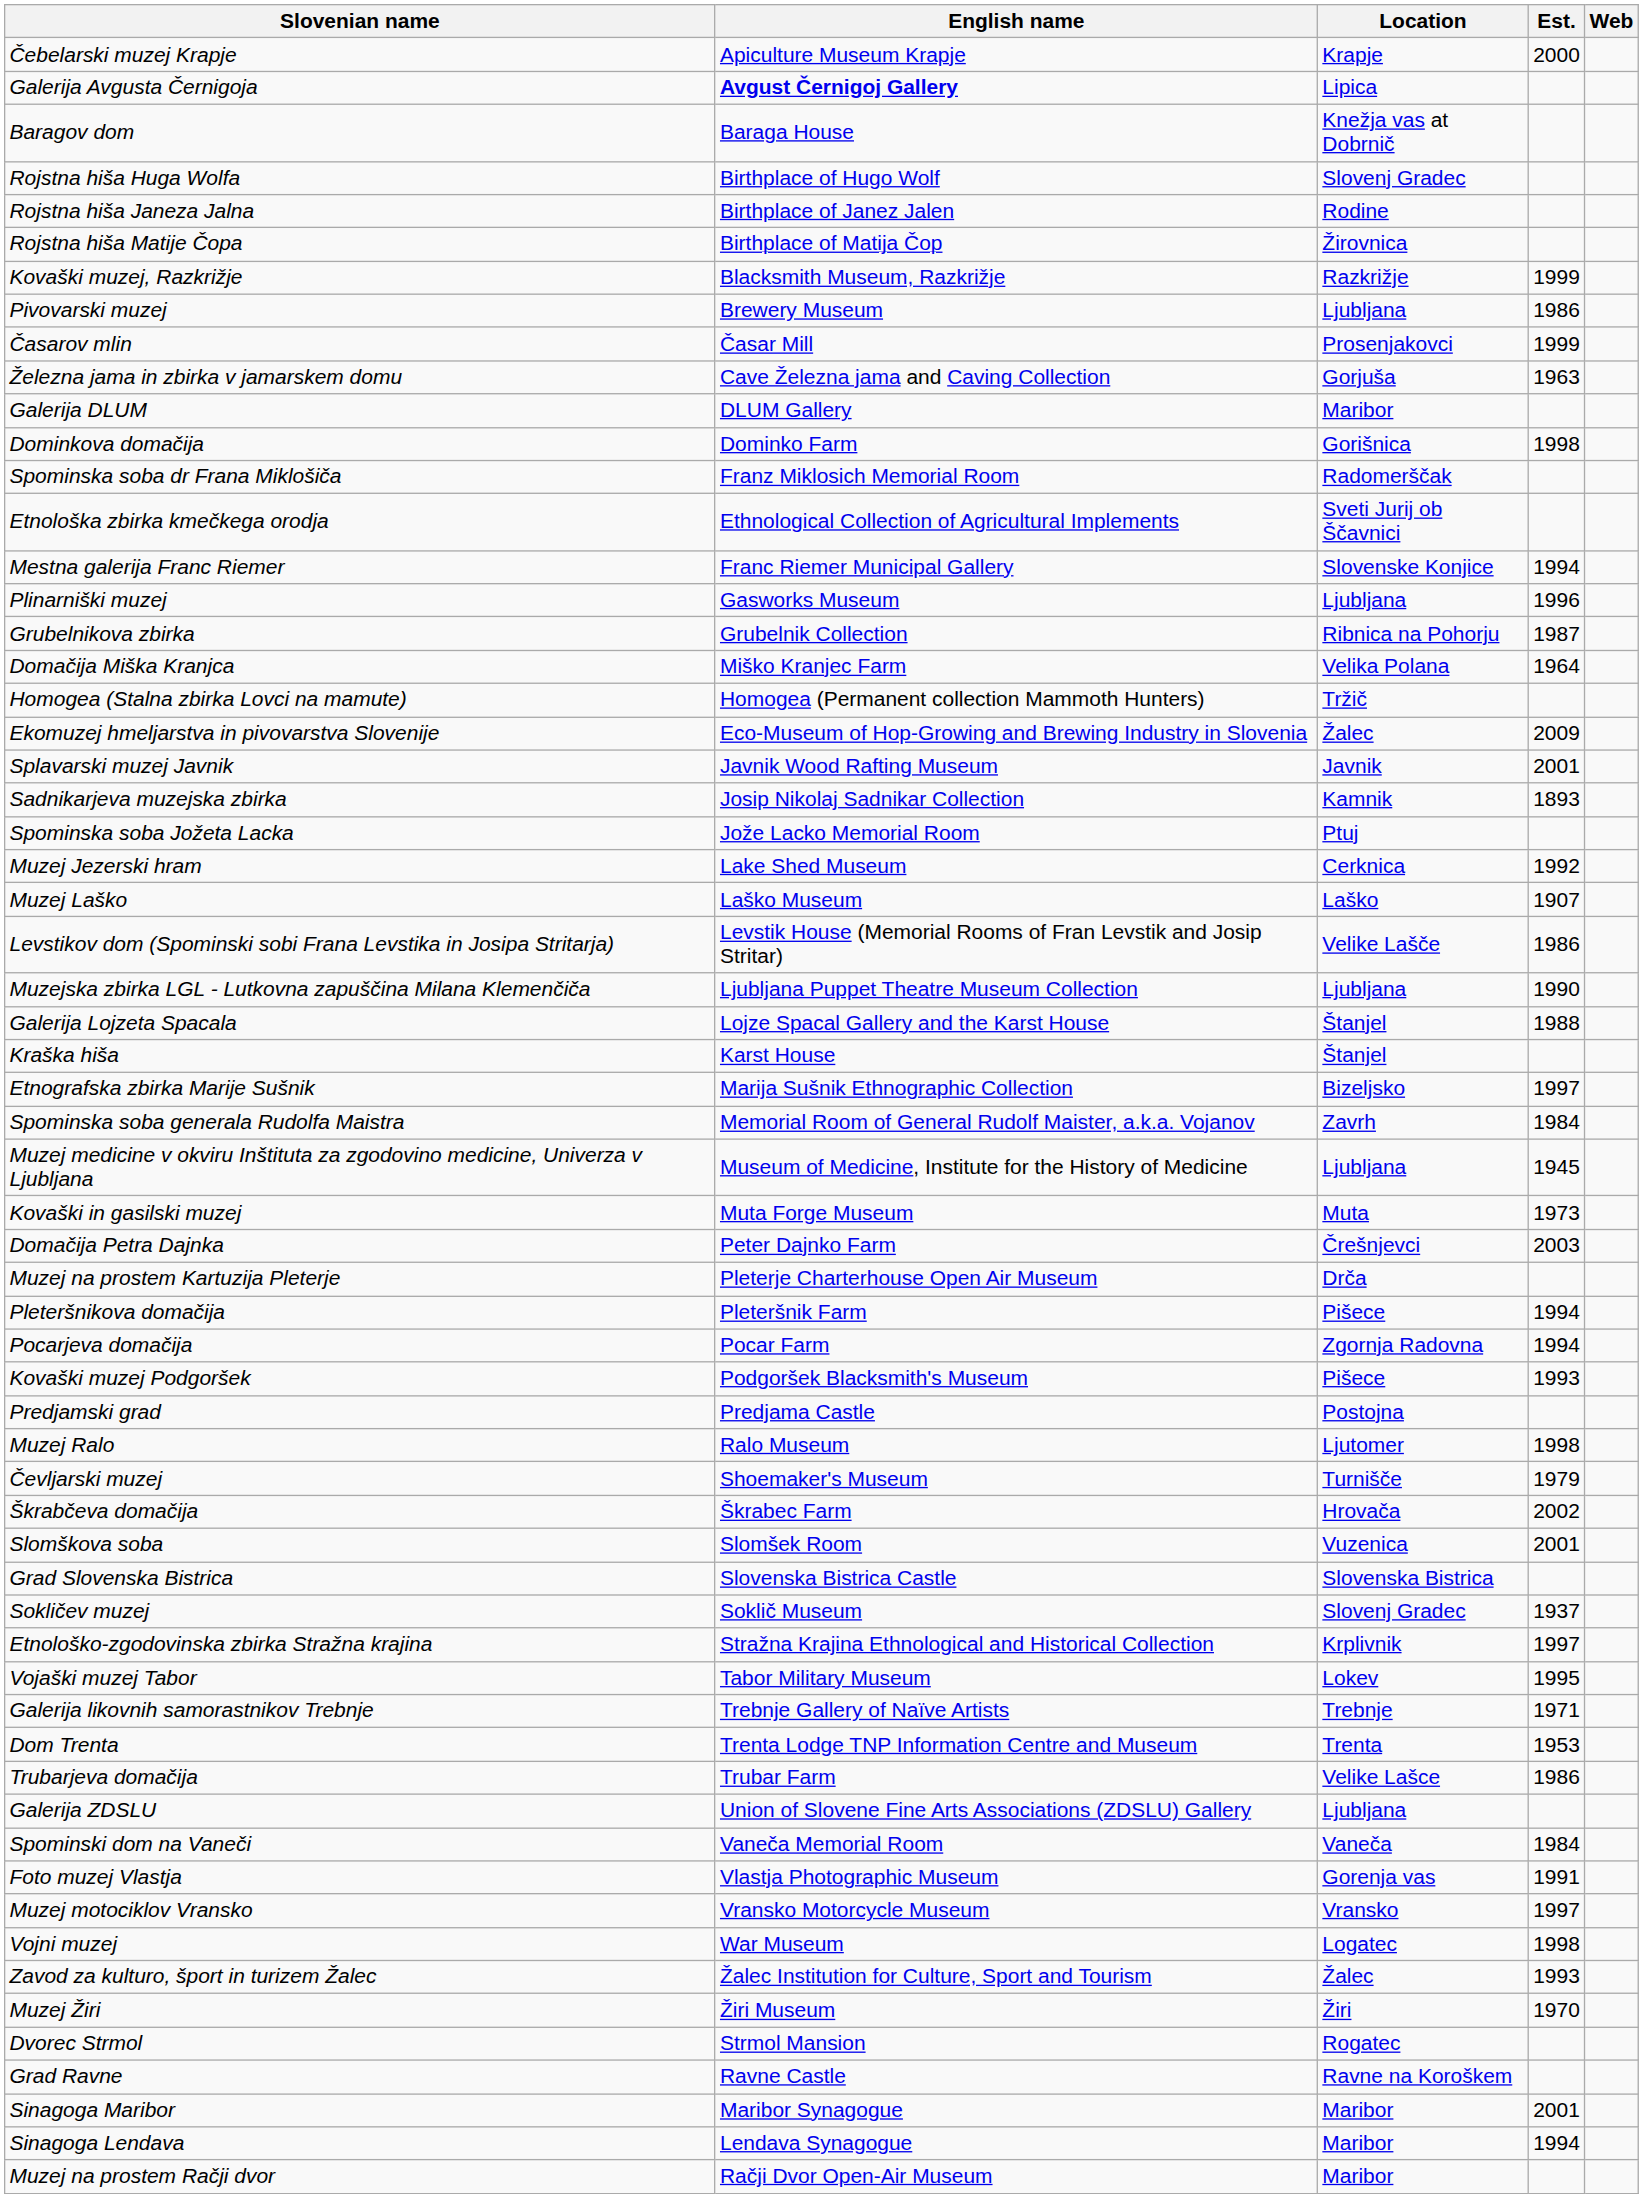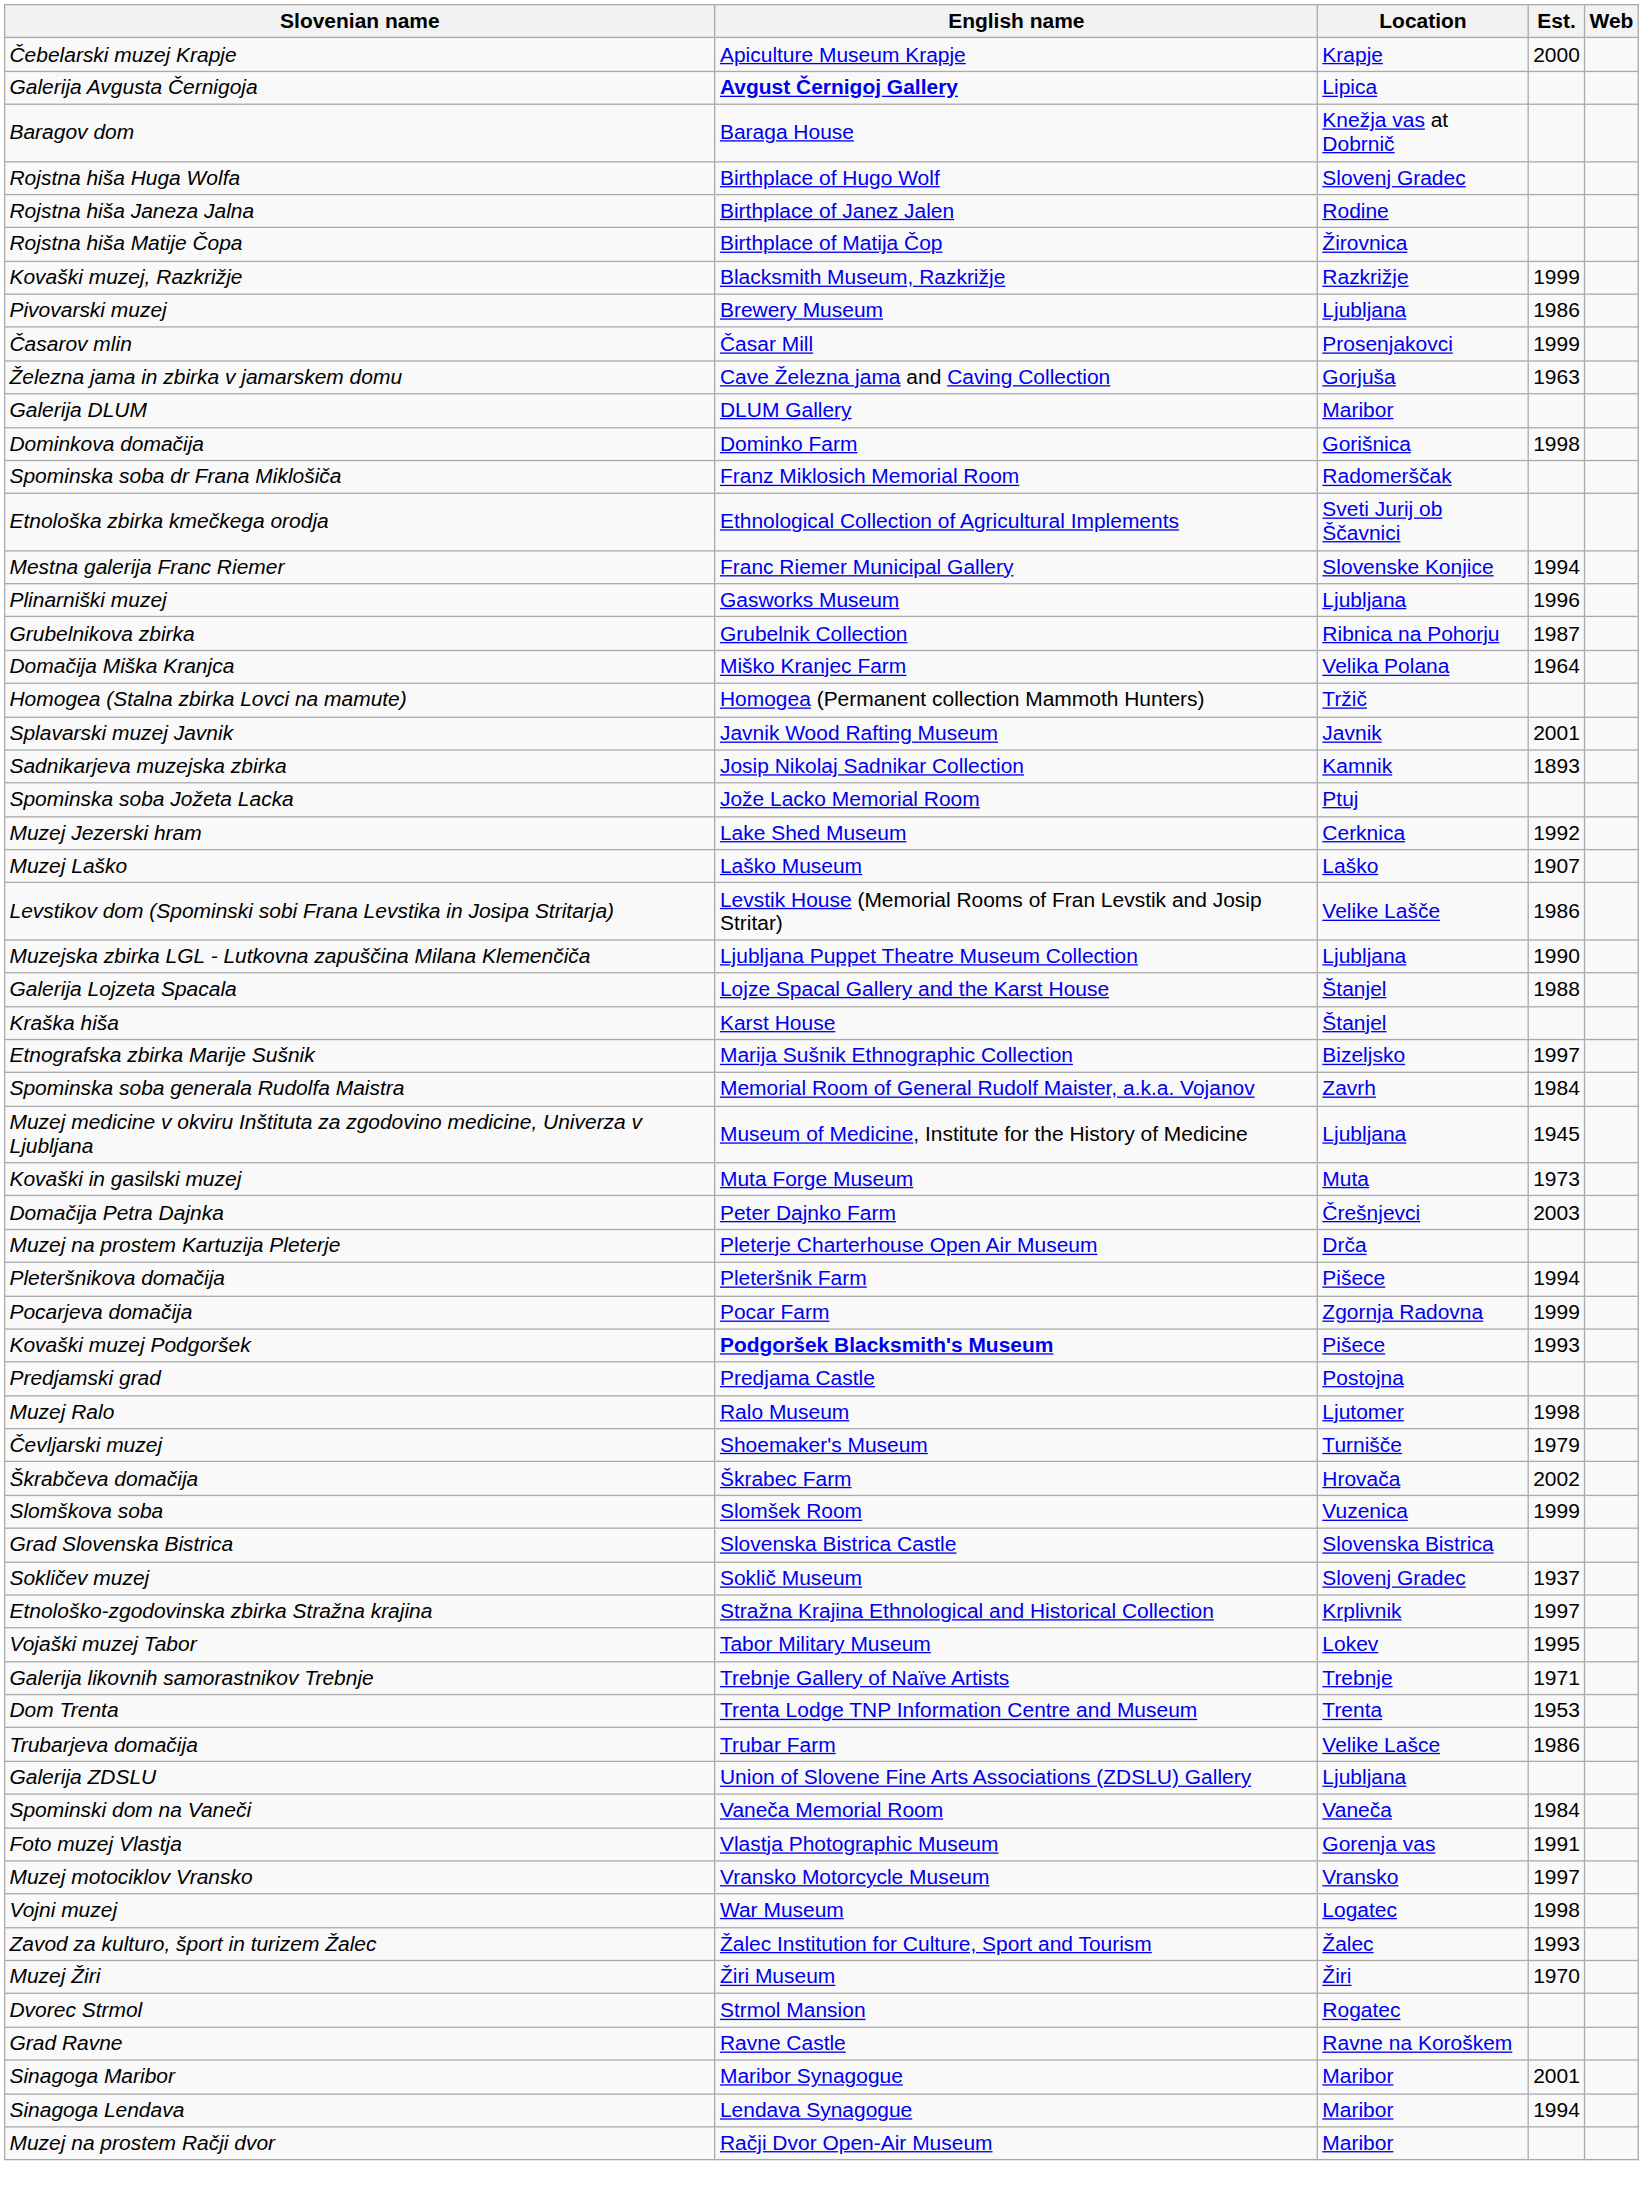- row: Ekomuzej hmeljarstva in pivovarstva Slovenije | Eco-Museum of Hop-Growing and Brewing Industry in Slovenia | Žalec | 2009
Pocarjeva domačija | Est.: 1994 -> 1999
Kovaški muzej Podgoršek | English name: normal -> bold
Slomškova soba | Est.: 2001 -> 1999
